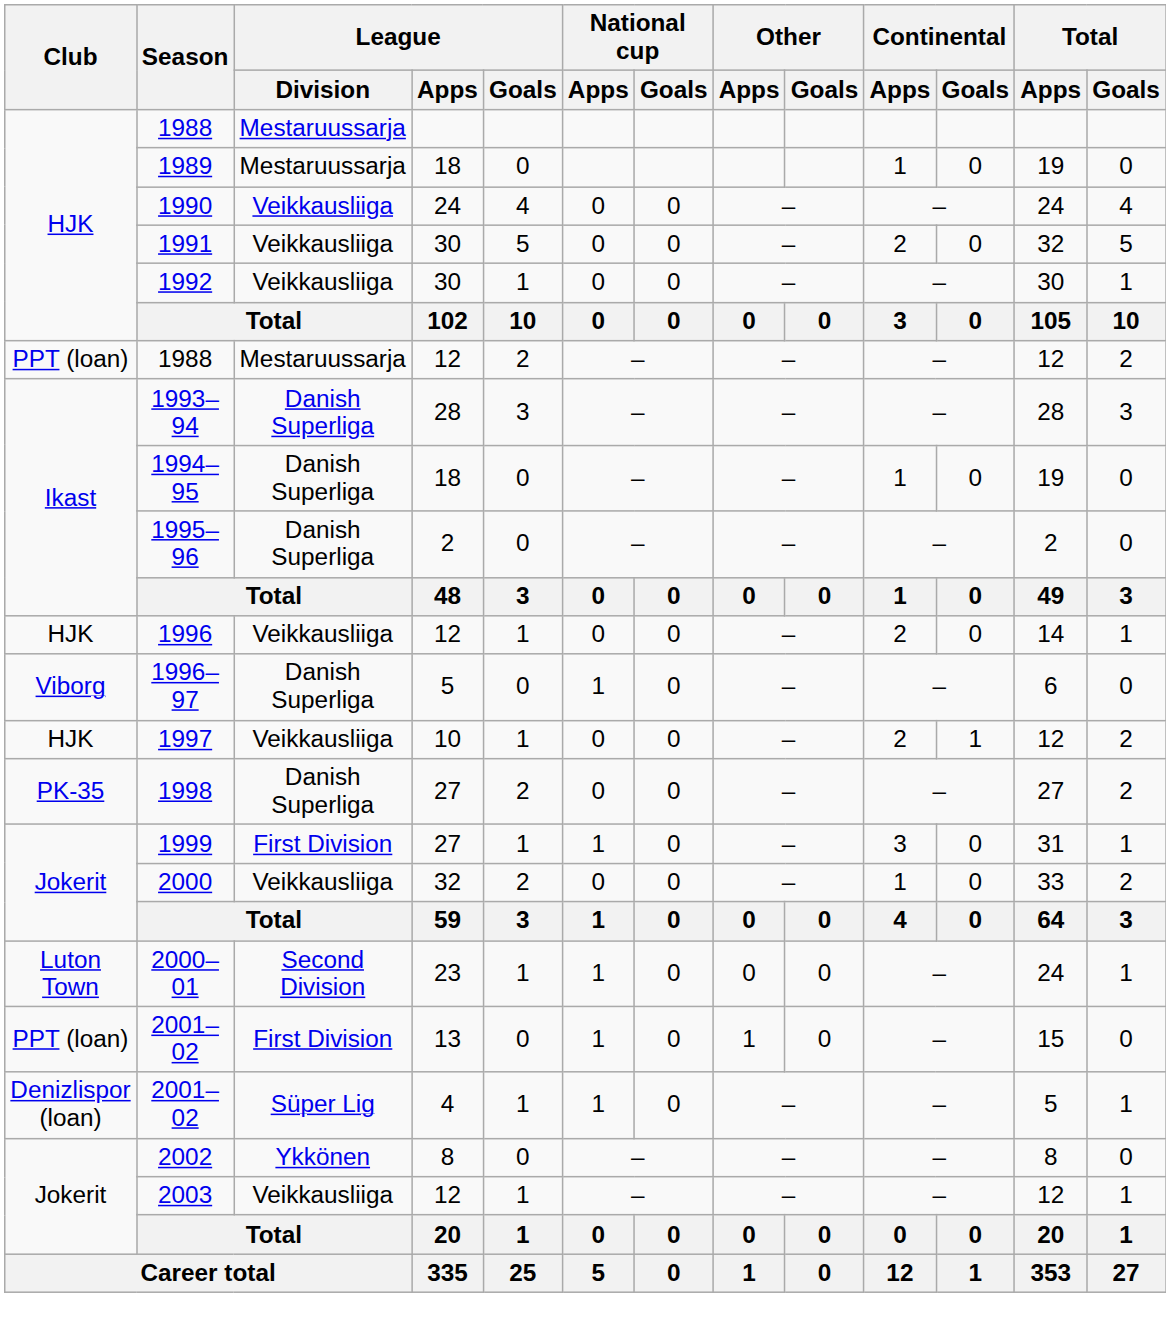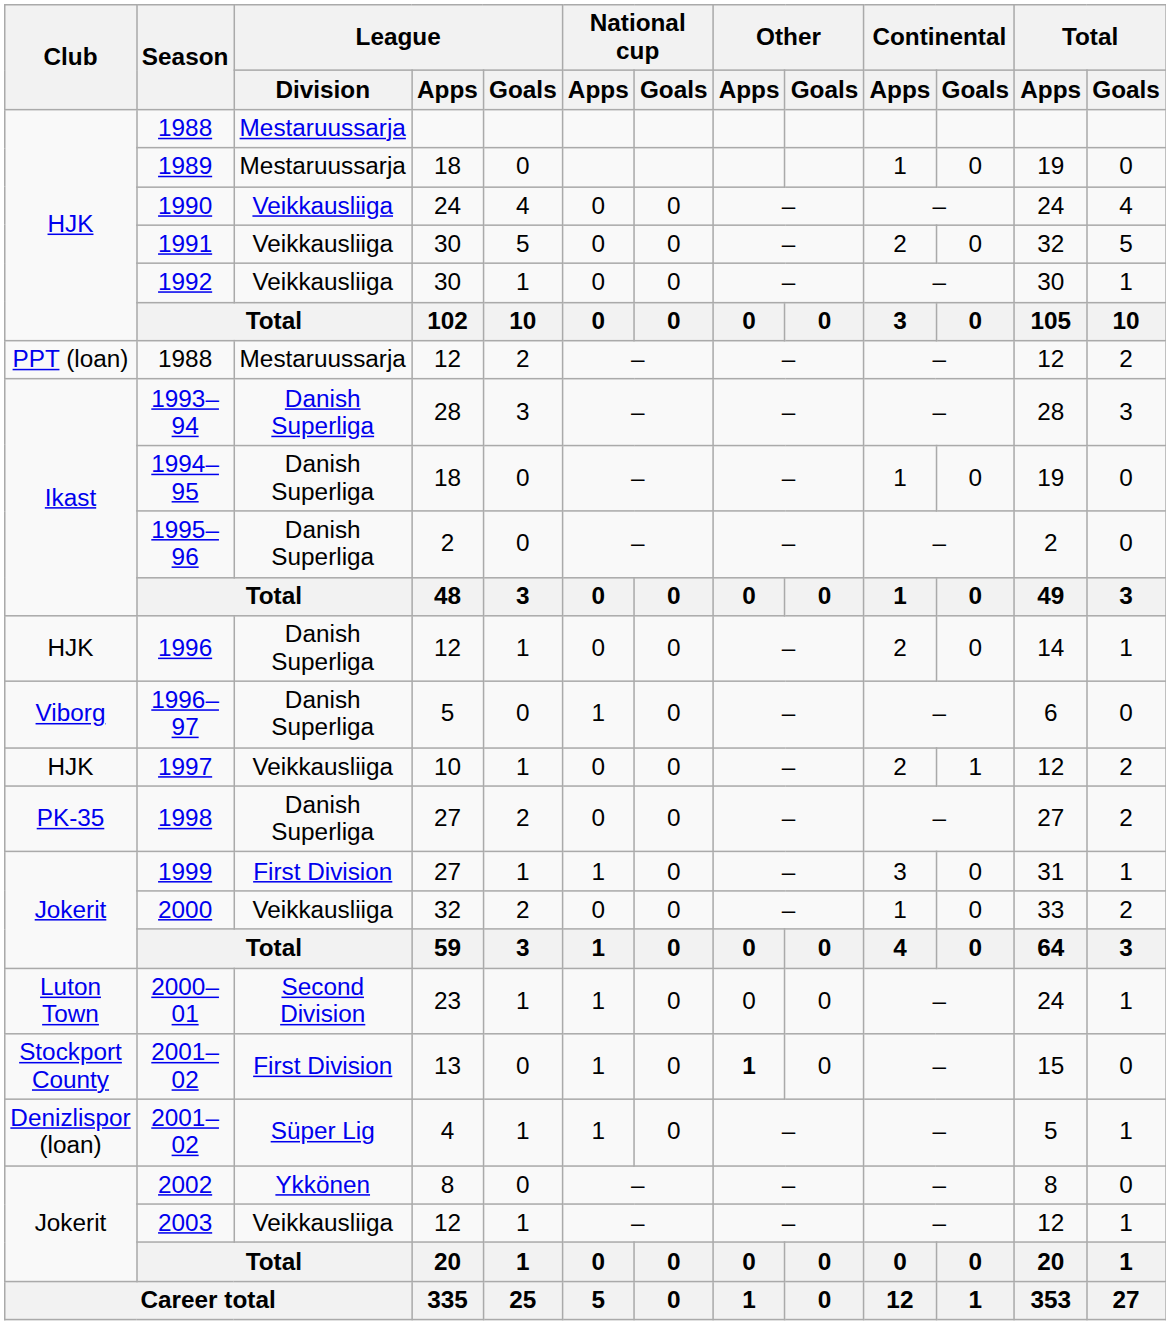1996 | League / Division: Veikkausliiga -> Danish Superliga
2001–02 / 13 | Club: PPT (loan) -> Stockport County
2001–02 / 13 | Other / Apps: normal -> bold
